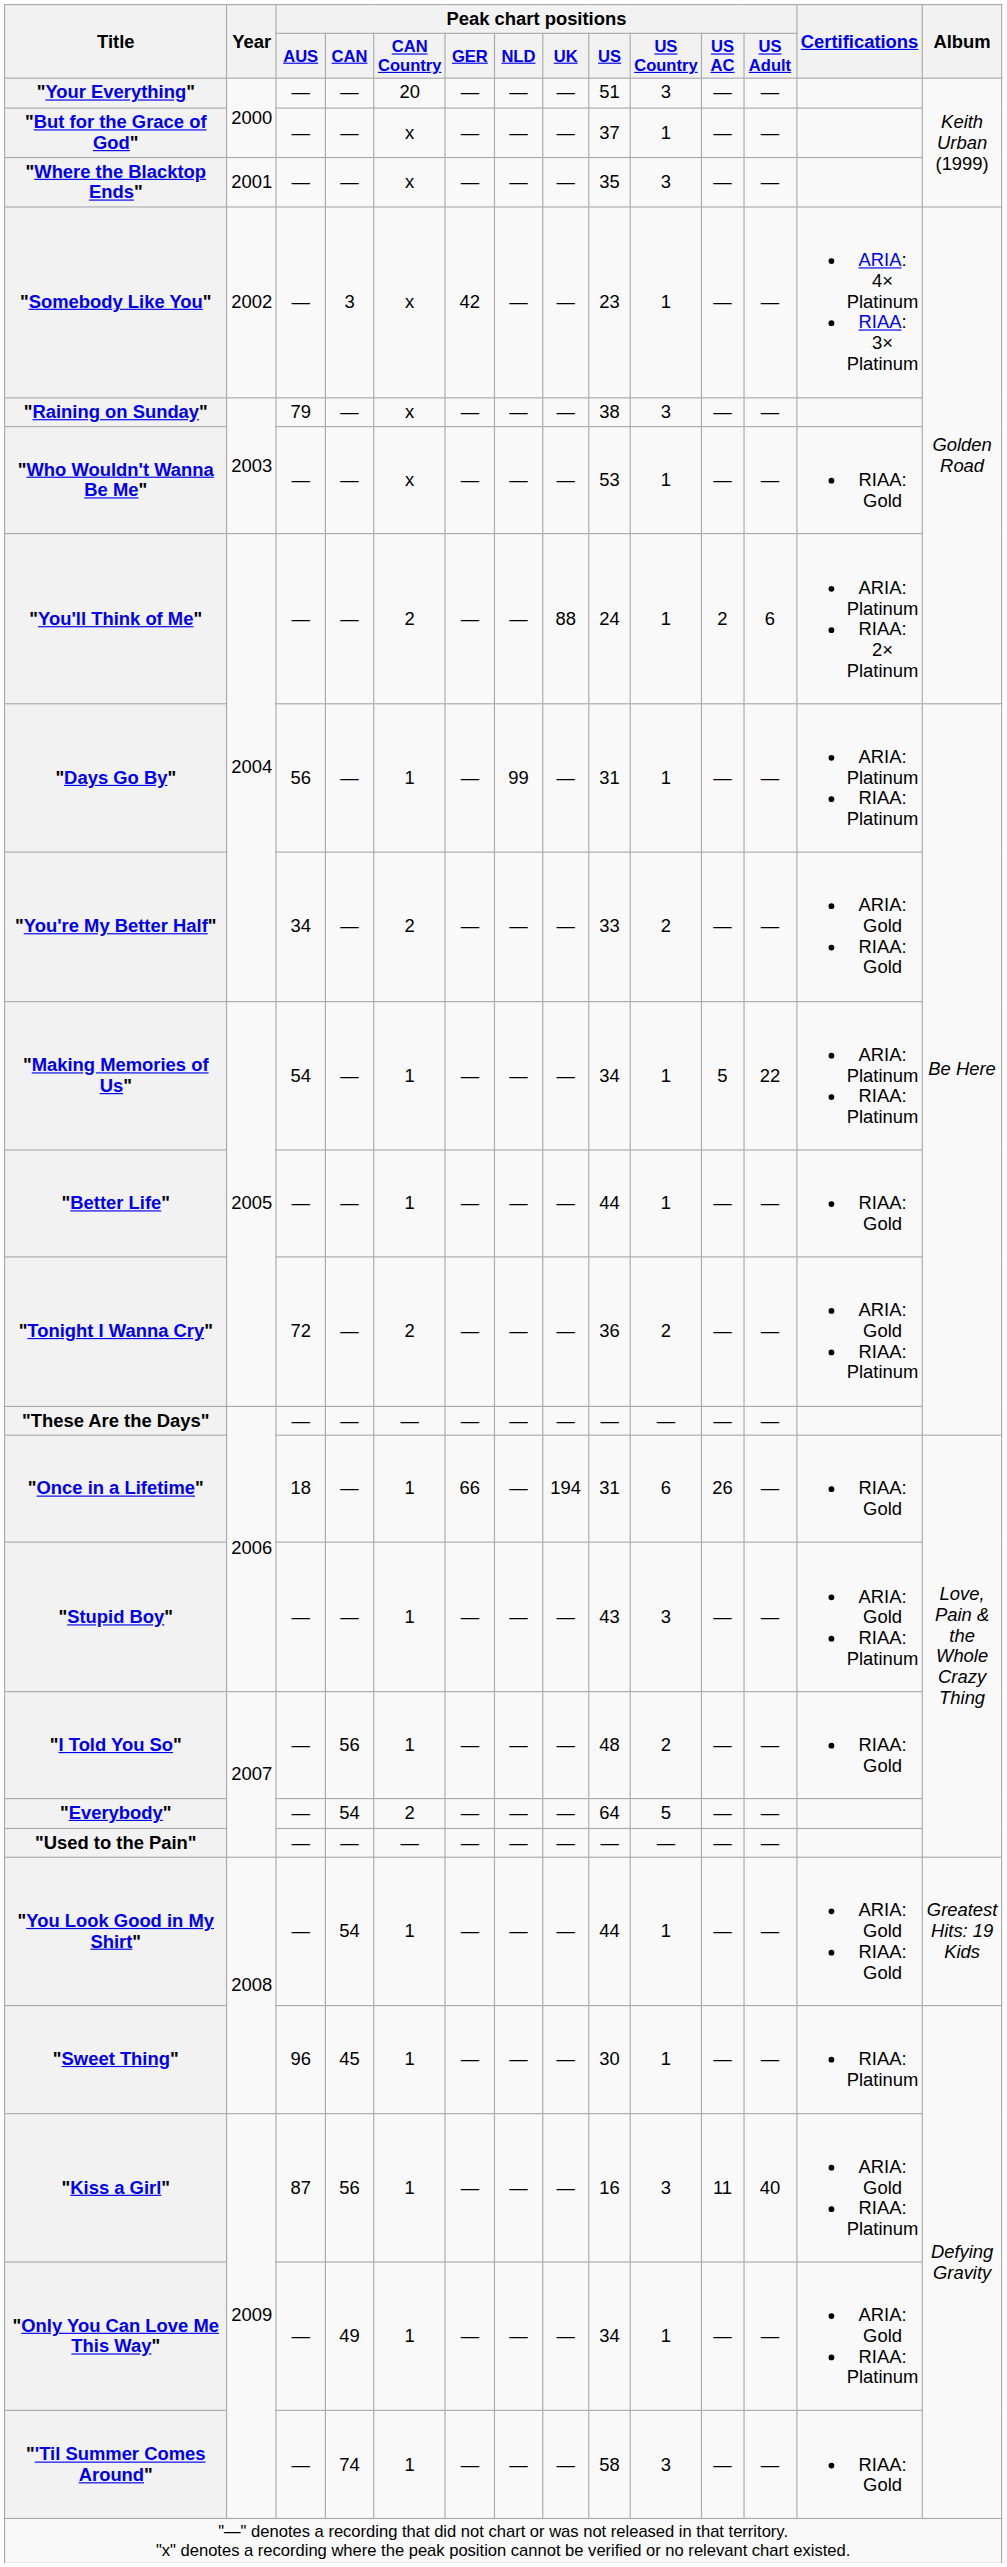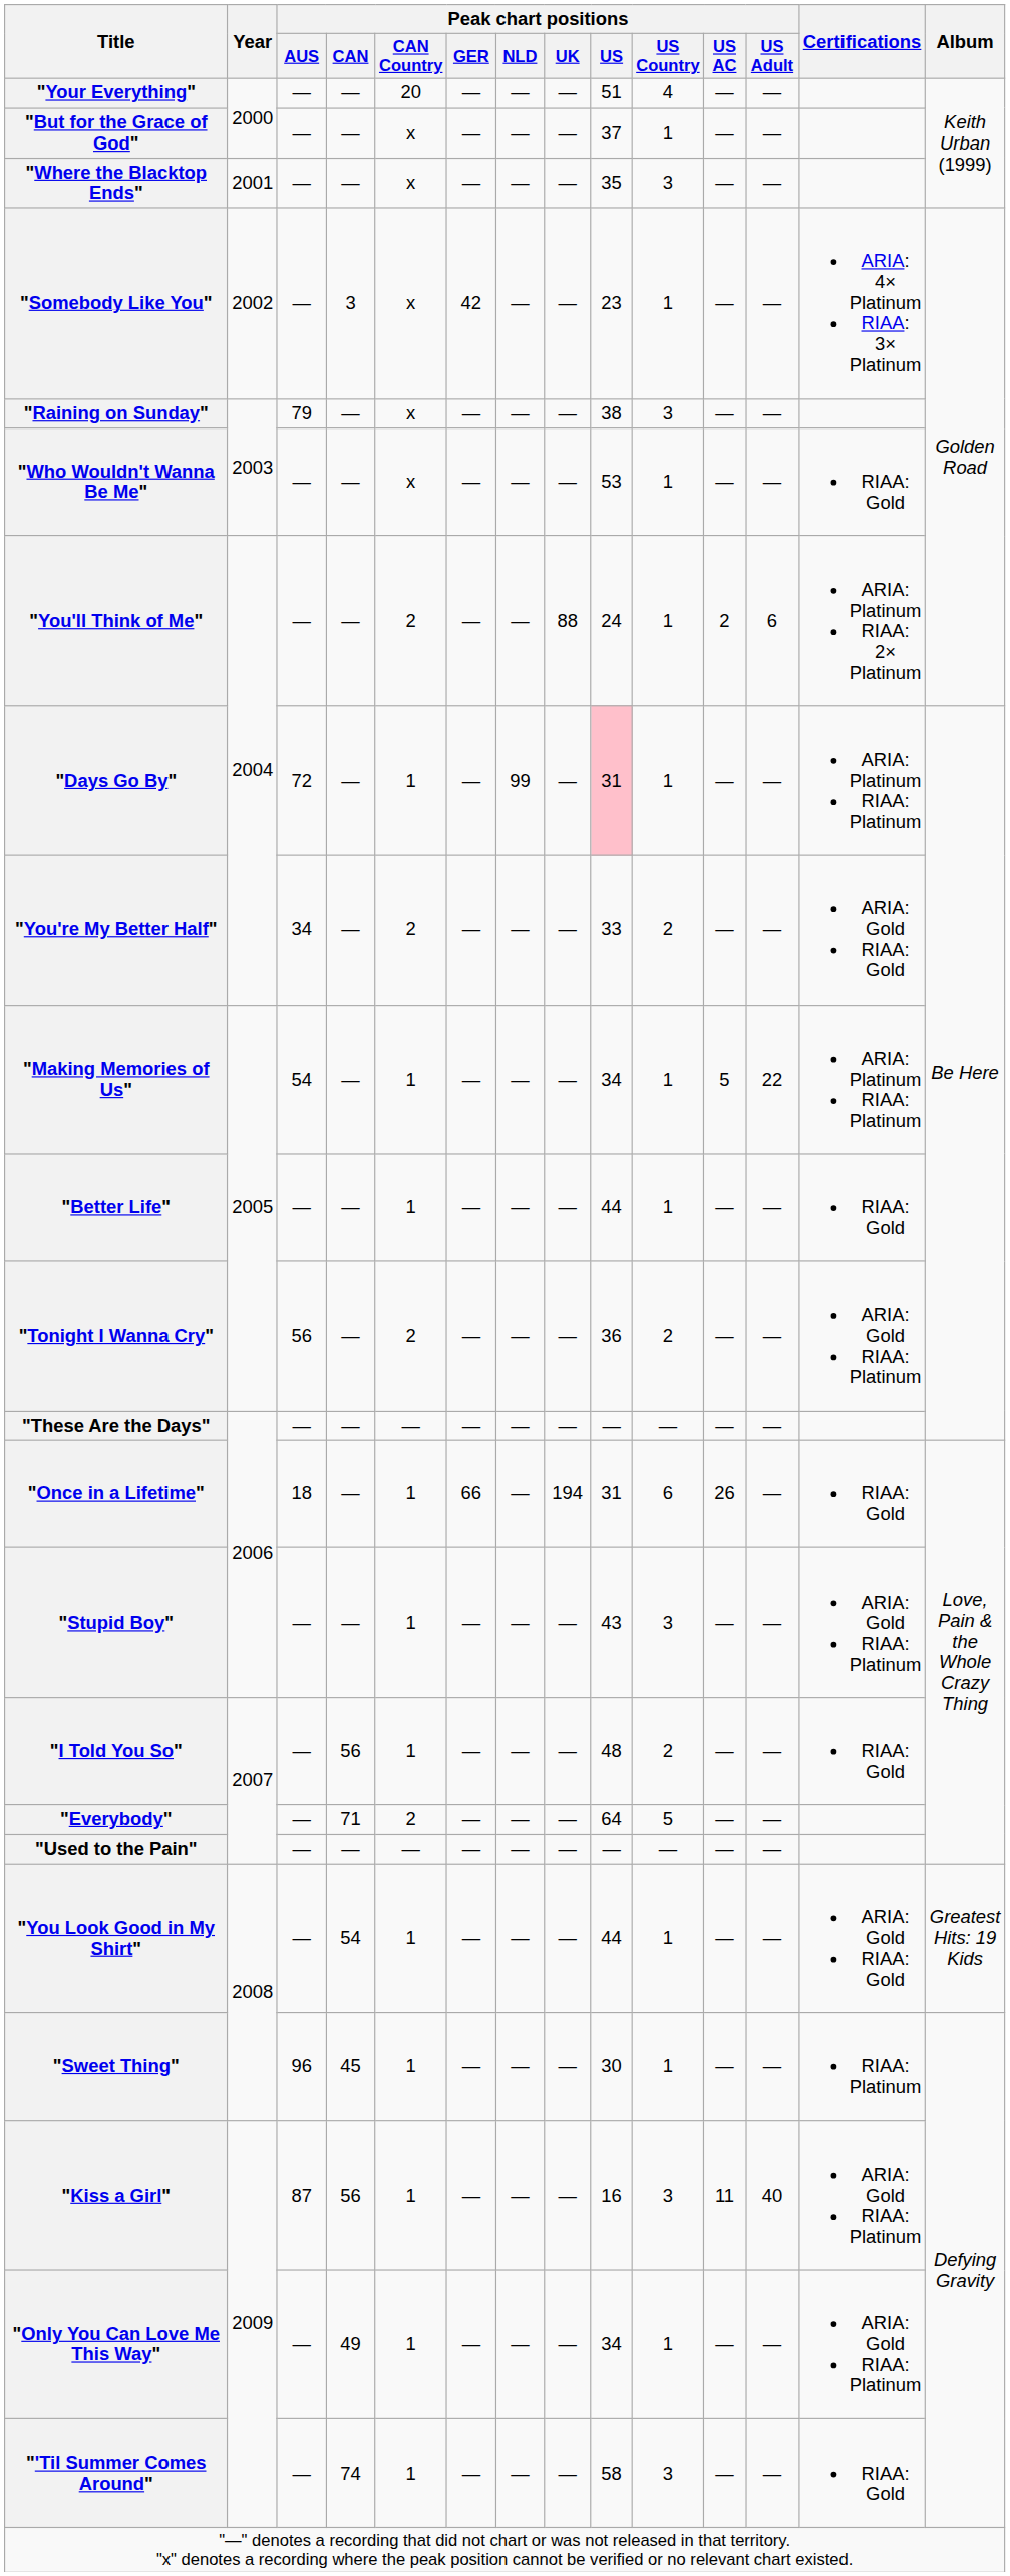"Your Everything" | Peak chart positions / US Country: 3 -> 4
"Days Go By" | Peak chart positions / AUS: 56 -> 72
"Days Go By" | Peak chart positions / US: no background -> pink background
"Tonight I Wanna Cry" | Peak chart positions / AUS: 72 -> 56
"Everybody" | Peak chart positions / CAN: 54 -> 71
